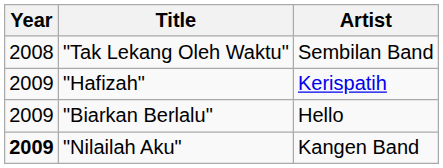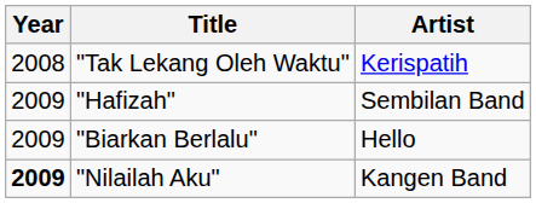"Tak Lekang Oleh Waktu" | Artist: Sembilan Band -> Kerispatih
"Hafizah" | Artist: Kerispatih -> Sembilan Band
